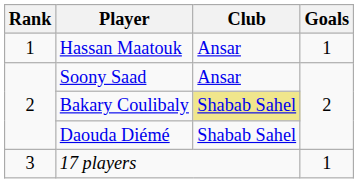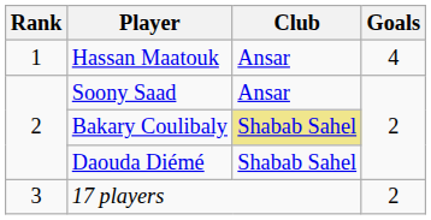Hassan Maatouk | Goals: 1 -> 4
17 players | Goals: 1 -> 2
